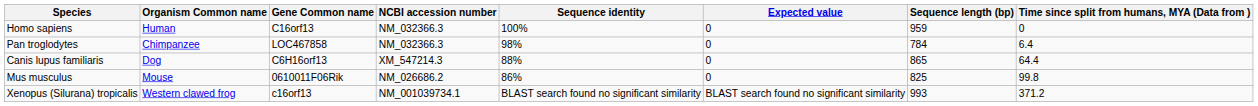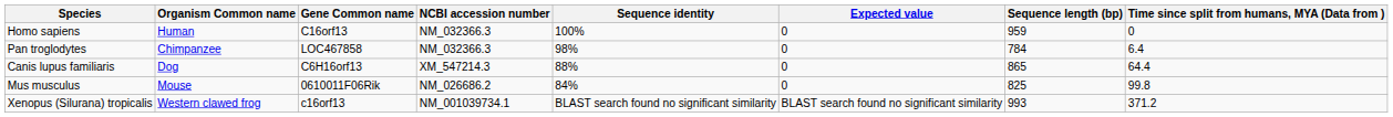Mus musculus | Sequence identity: 86% -> 84%
